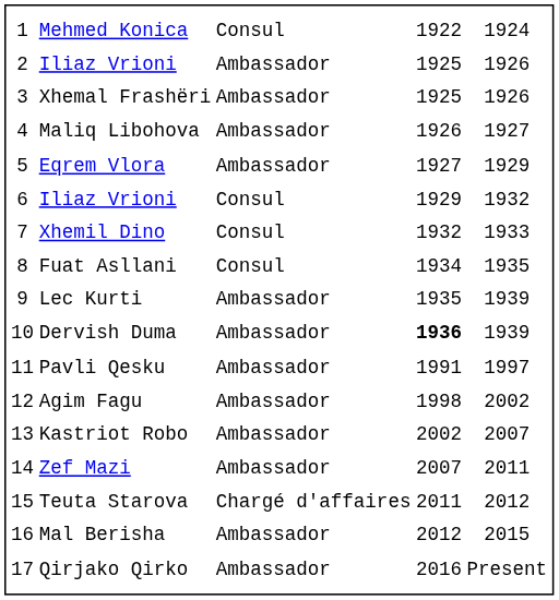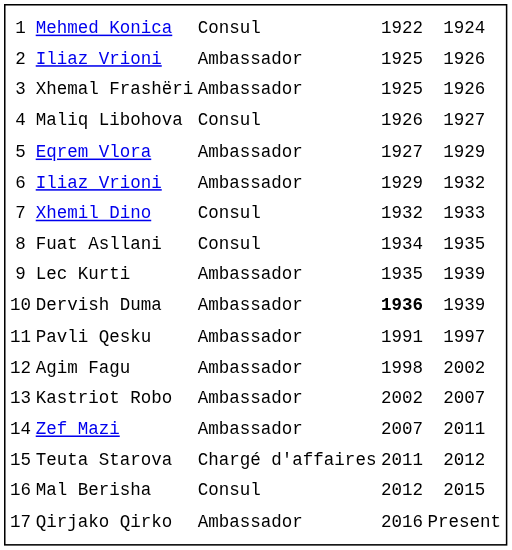Maliq Libohova | column 3: Ambassador -> Consul
6 / Iliaz Vrioni | column 3: Consul -> Ambassador
Mal Berisha | column 3: Ambassador -> Consul
